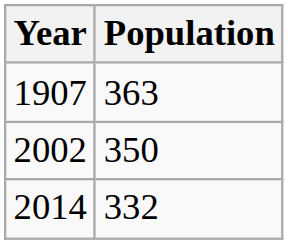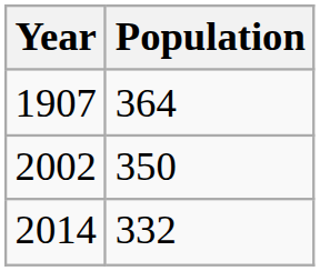1907 | Population: 363 -> 364
